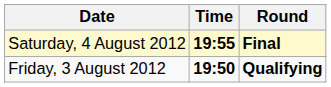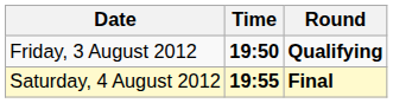rows swapped: Friday, 3 August 2012 <-> Saturday, 4 August 2012
